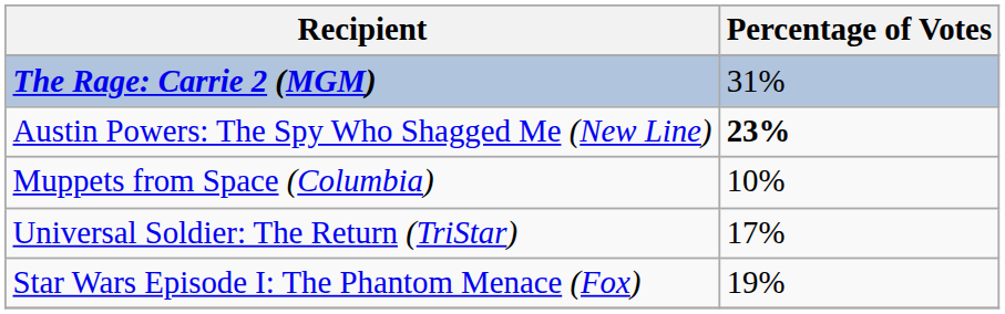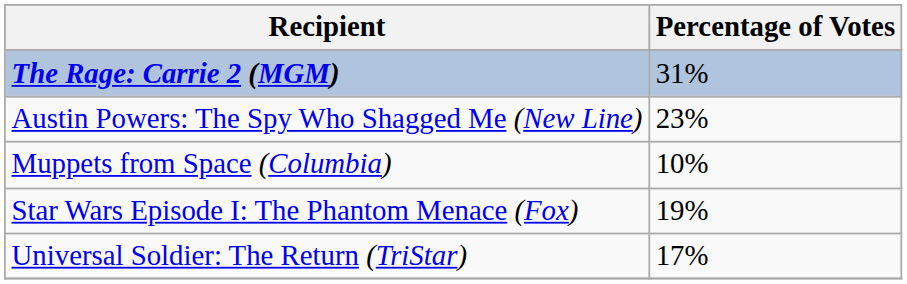Austin Powers: The Spy Who Shagged Me (New Line) | Percentage of Votes: bold -> normal
rows swapped: Star Wars Episode I: The Phantom Menace (Fox) <-> Universal Soldier: The Return (TriStar)
